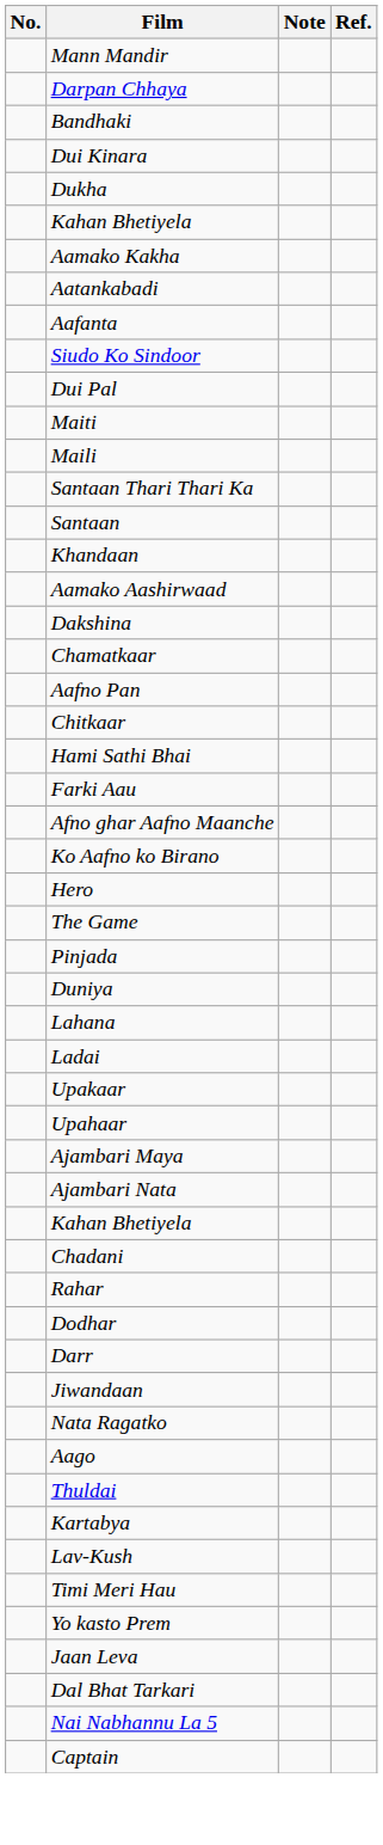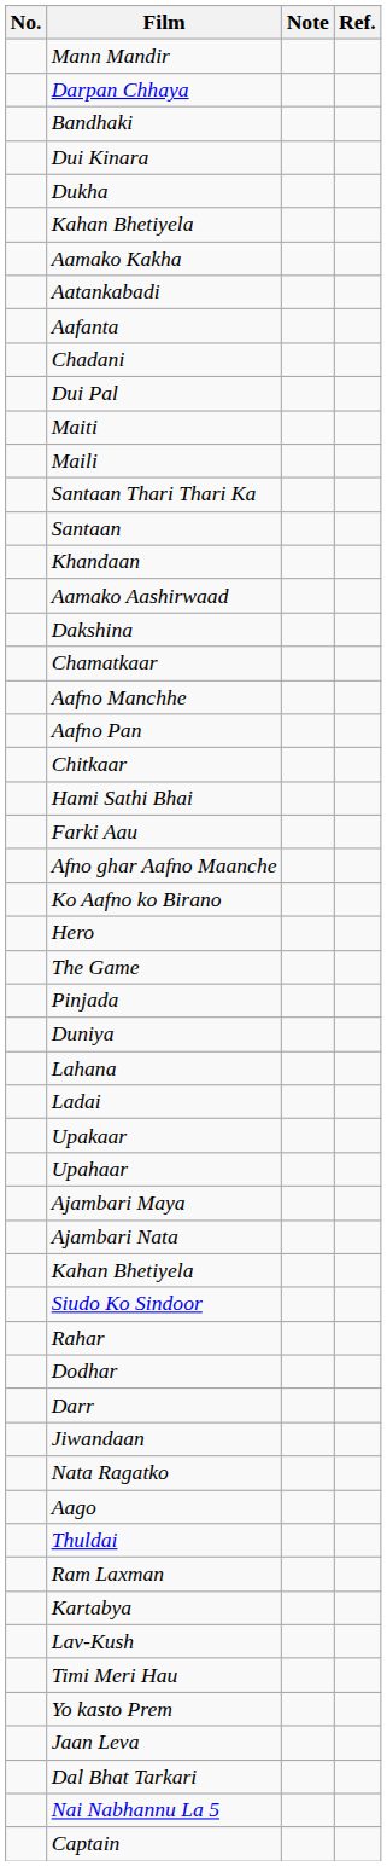rows swapped: Chadani <-> Siudo Ko Sindoor
+ row: Aafno Manchhe
+ row: Ram Laxman
